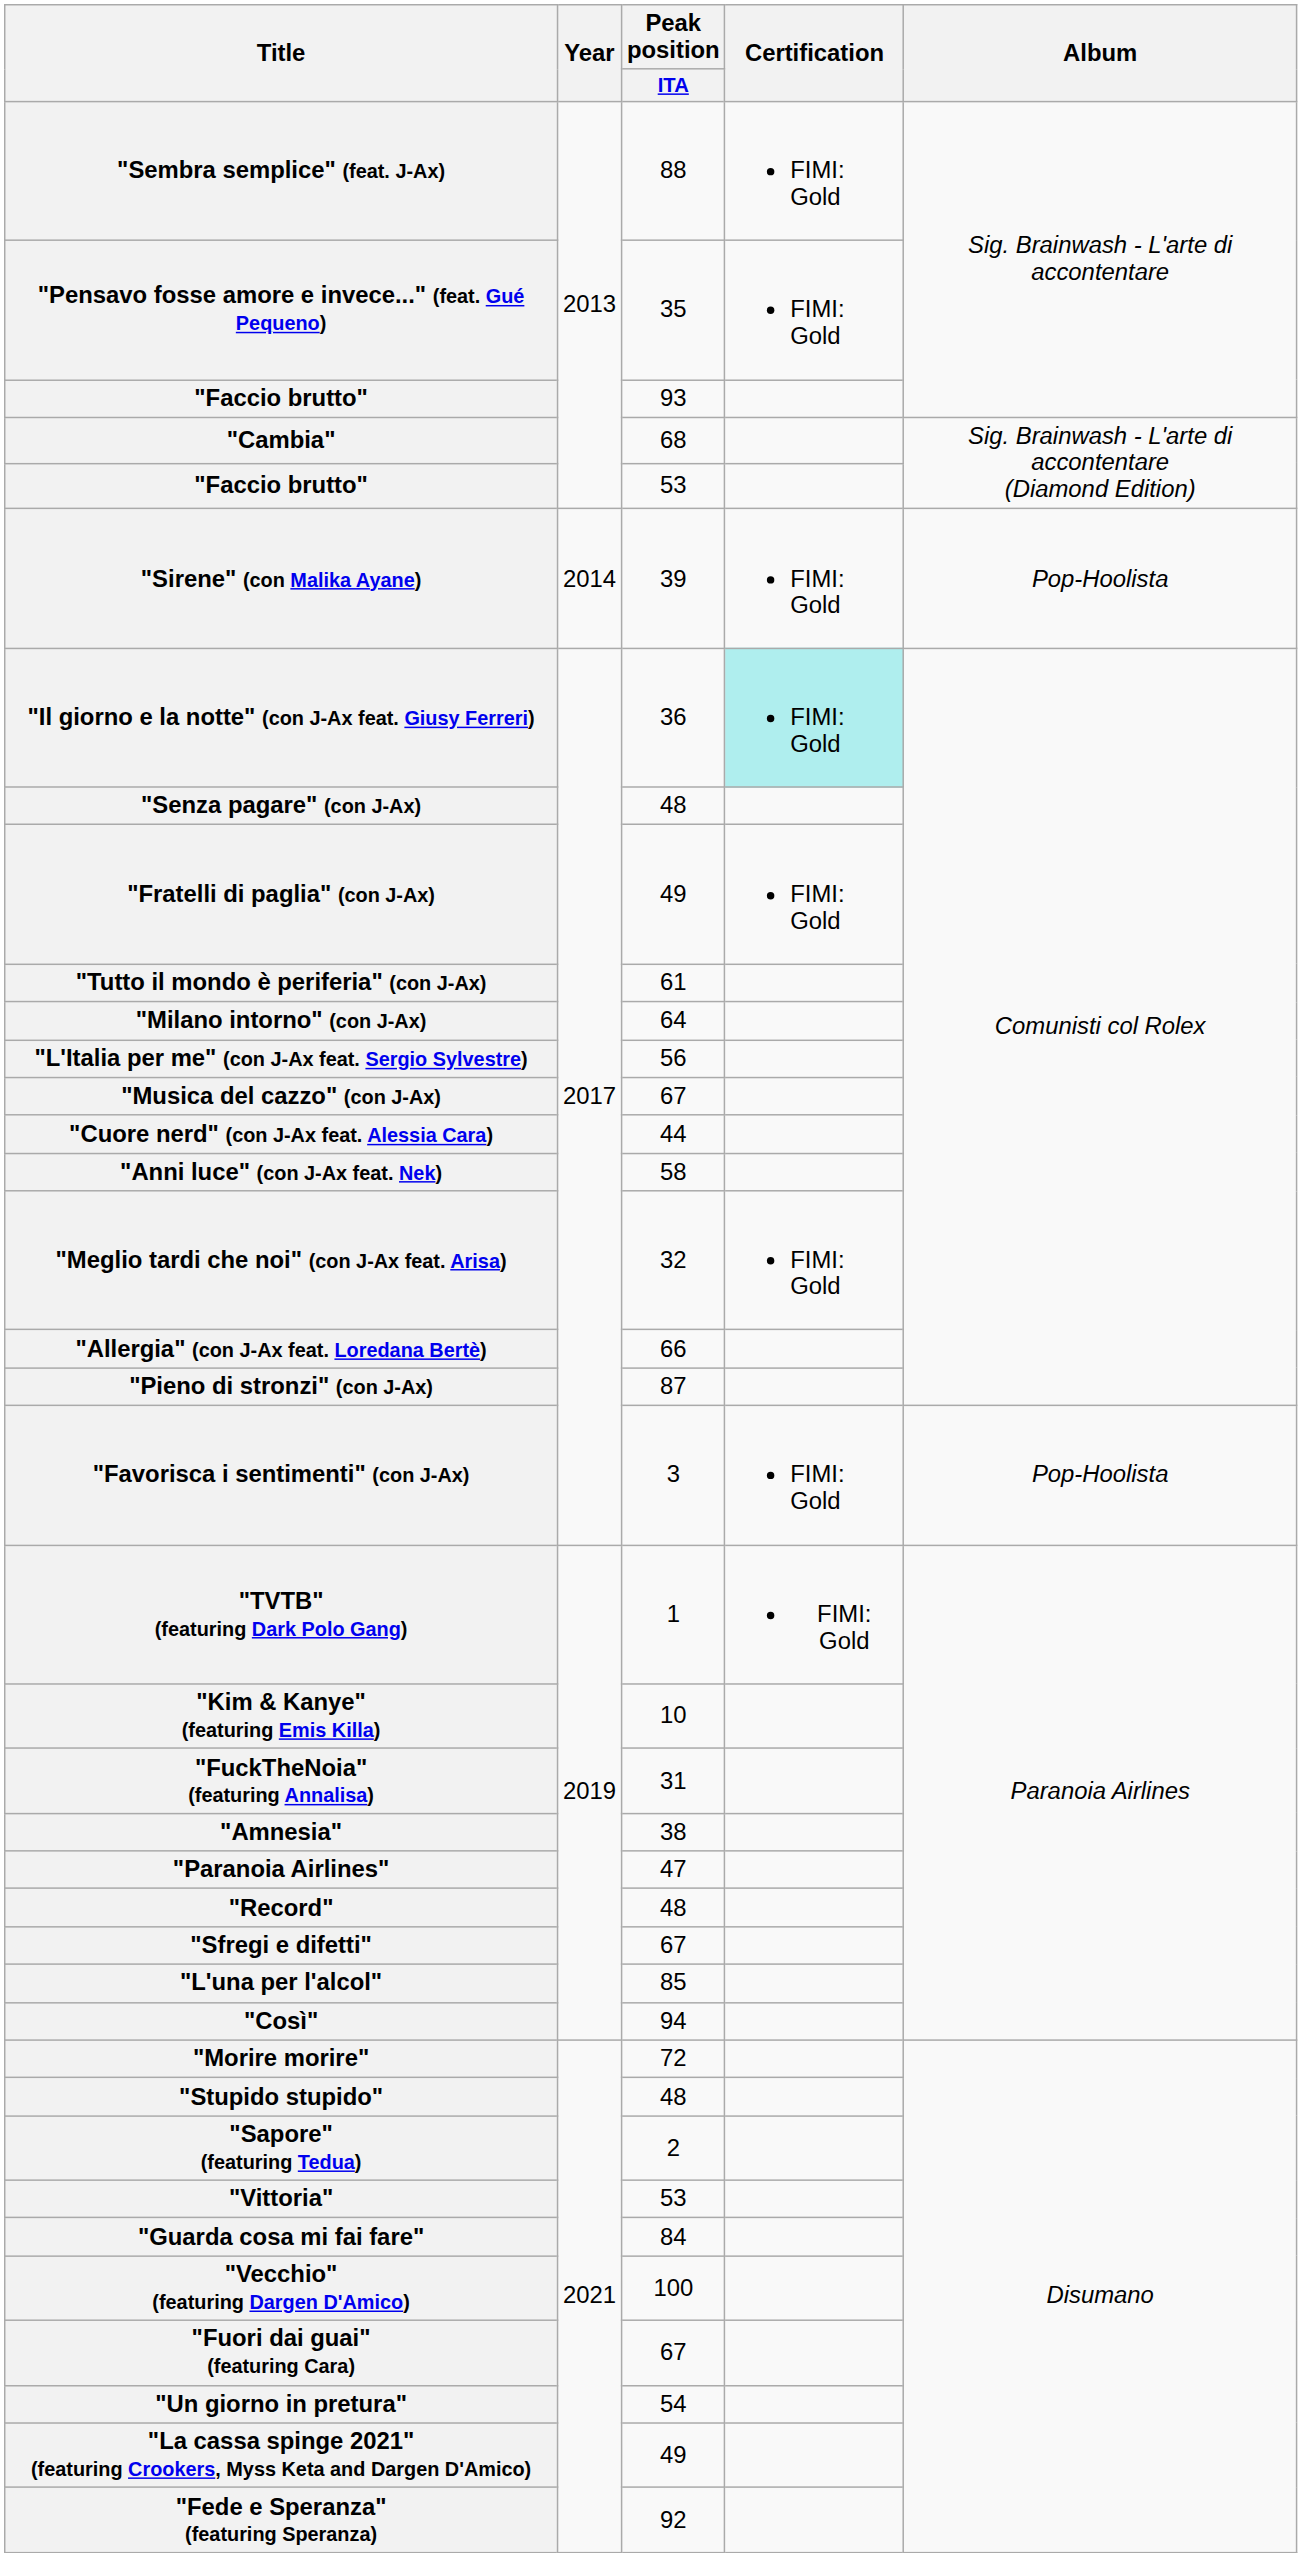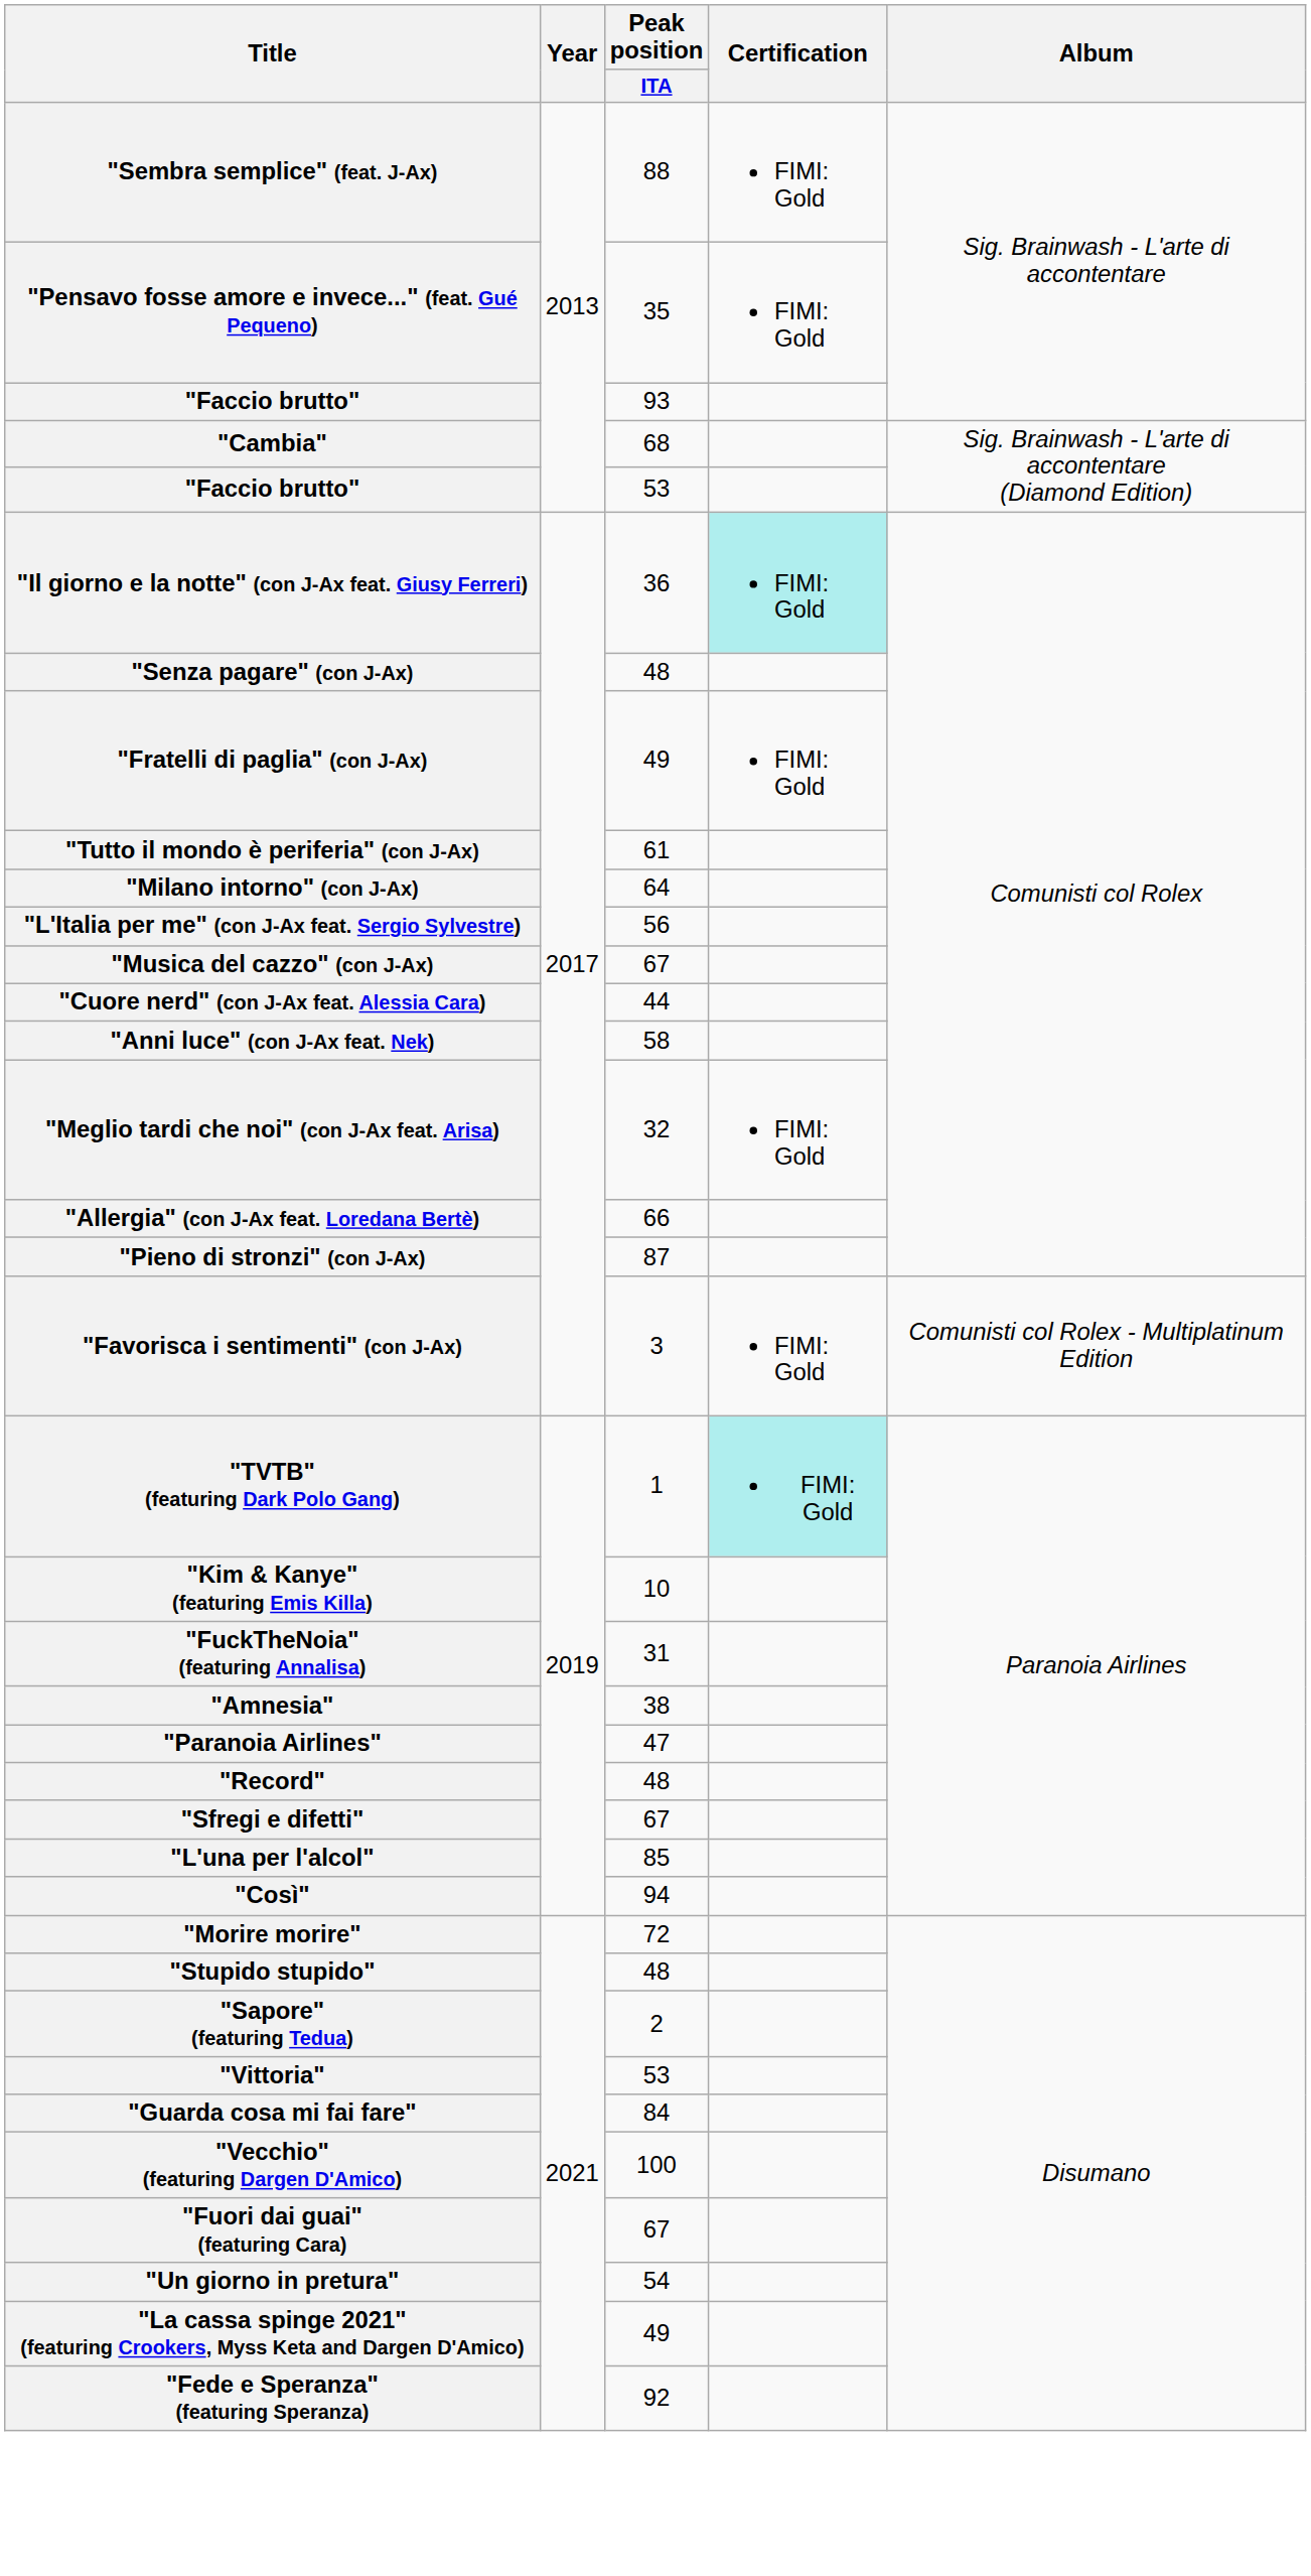- row: "Sirene" (con Malika Ayane) | 2014 | 39 | FIMI: Gold | Pop-Hoolista
"Favorisca i sentimenti" (con J-Ax) | Album: Pop-Hoolista -> Comunisti col Rolex - Multiplatinum Edition
"TVTB" (featuring Dark Polo Gang) | Certification: no background -> paleturquoise background
